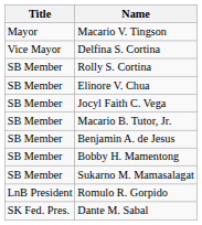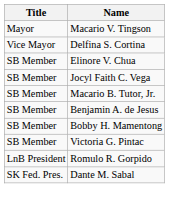- row: SB Member | Rolly S. Cortina
- row: SB Member | Sukarno M. Mamasalagat
+ row: SB Member | Victoria G. Pintac
